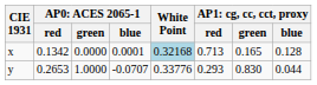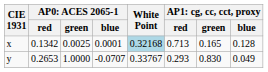x | column 3: 0.0000 -> 0.0025
y | White Point: 0.33776 -> 0.33767
y | column 8: 0.044 -> 0.049
